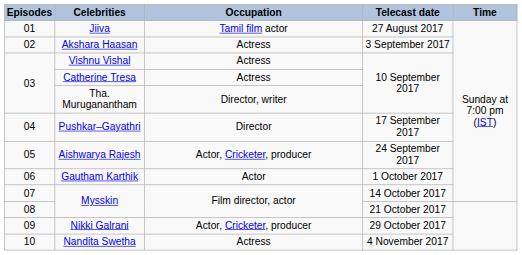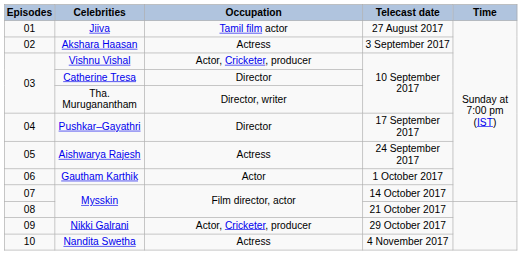Vishnu Vishal | Occupation: Actress -> Actor, Cricketer, producer
Catherine Tresa | Occupation: Actress -> Director
Aishwarya Rajesh | Occupation: Actor, Cricketer, producer -> Actress
